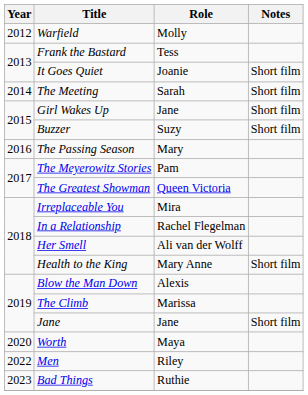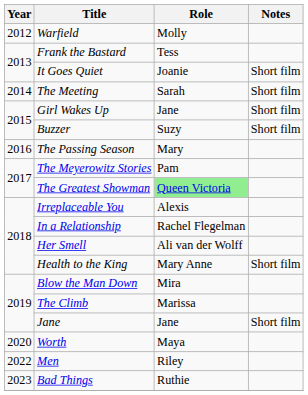The Greatest Showman | Role: no background -> lightgreen background
Irreplaceable You | Role: Mira -> Alexis
Blow the Man Down | Role: Alexis -> Mira
